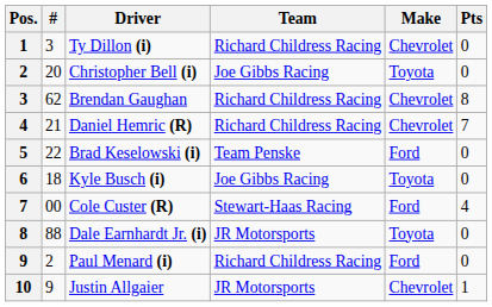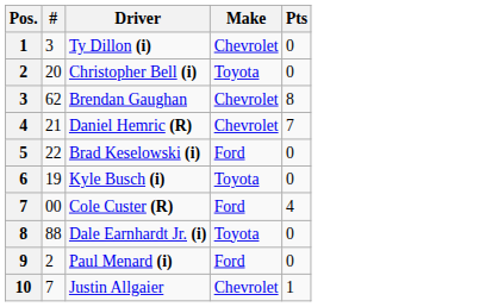- column: Team | Richard Childress Racing | Joe Gibbs Racing | Richard Childress Racing | Richard Childress Racing | Team Penske | Joe Gibbs Racing | Stewart-Haas Racing | JR Motorsports | Richard Childress Racing | JR Motorsports
Kyle Busch (i) | #: 18 -> 19
Justin Allgaier | #: 9 -> 7
